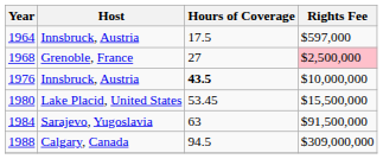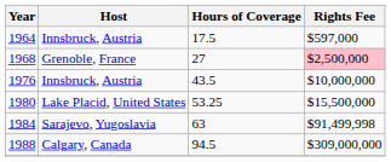1976 | Hours of Coverage: bold -> normal
1980 | Hours of Coverage: 53.45 -> 53.25
1984 | Rights Fee: $91,500,000 -> $91,499,998
